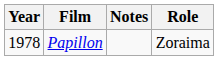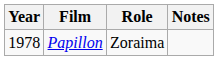columns swapped: Role <-> Notes
